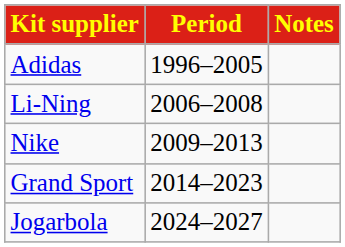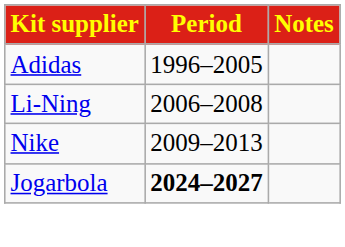- row: Grand Sport | 2014–2023
Jogarbola | Period: normal -> bold
